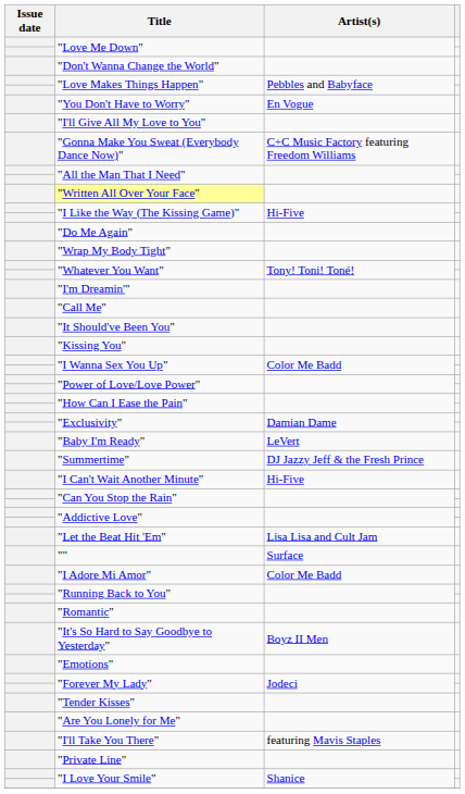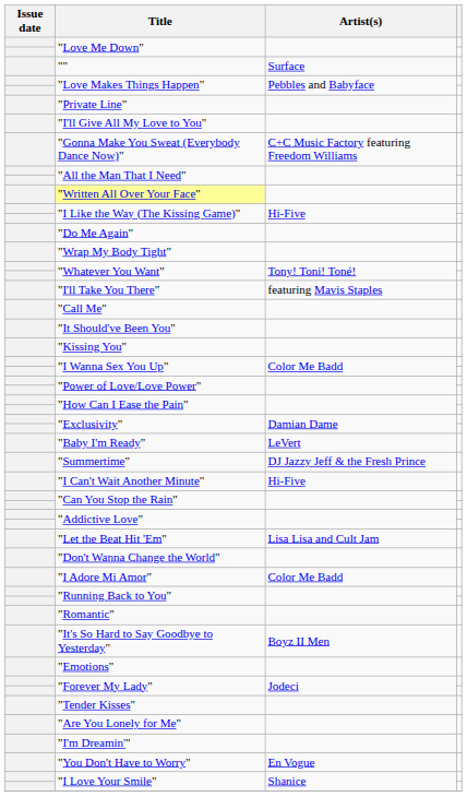rows swapped: "" <-> "Don't Wanna Change the World"
rows swapped: "You Don't Have to Worry" <-> "Private Line"
rows swapped: "I'm Dreamin'" <-> "I'll Take You There"
